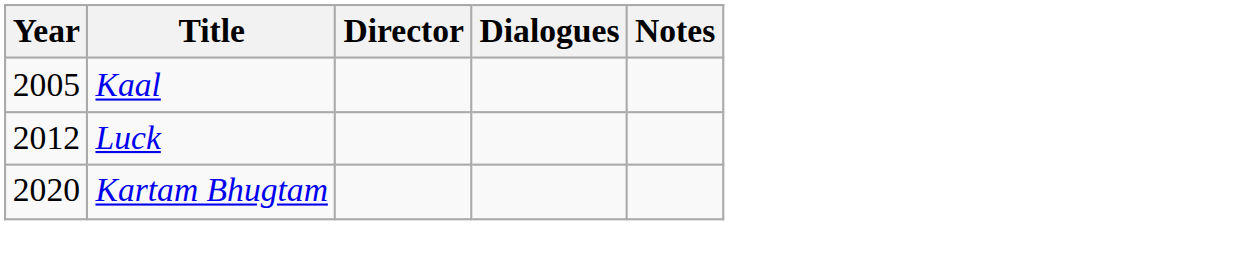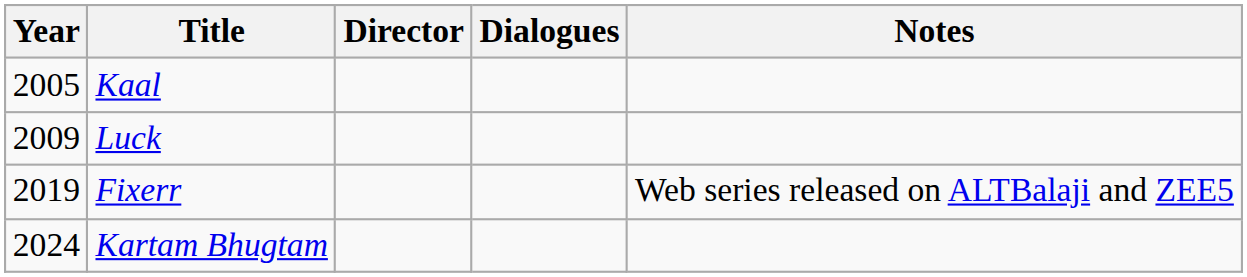Luck | Year: 2012 -> 2009
+ row: 2019 | Fixerr | Web series released on ALTBalaji and ZEE5
Kartam Bhugtam | Year: 2020 -> 2024
